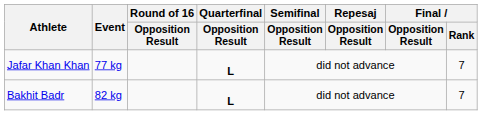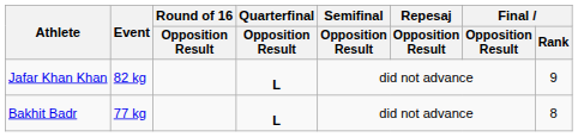Jafar Khan Khan | Event: 77 kg -> 82 kg
Jafar Khan Khan | Final / Rank: 7 -> 9
Bakhit Badr | Event: 82 kg -> 77 kg
Bakhit Badr | Final / Rank: 7 -> 8
